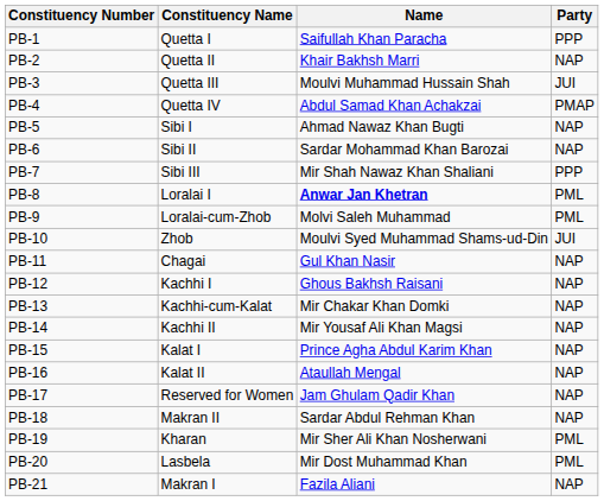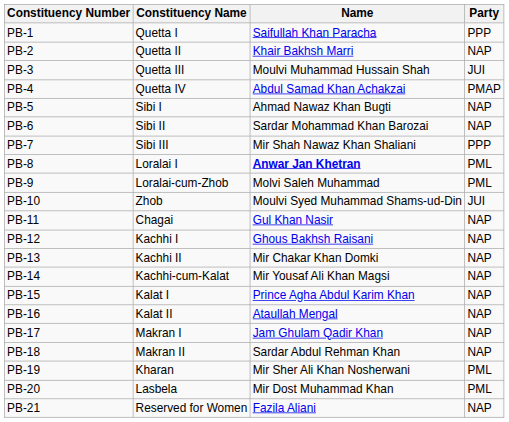PB-13 | Constituency Name: Kachhi-cum-Kalat -> Kachhi II
PB-14 | Constituency Name: Kachhi II -> Kachhi-cum-Kalat
PB-17 | Constituency Name: Reserved for Women -> Makran I
PB-21 | Constituency Name: Makran I -> Reserved for Women
